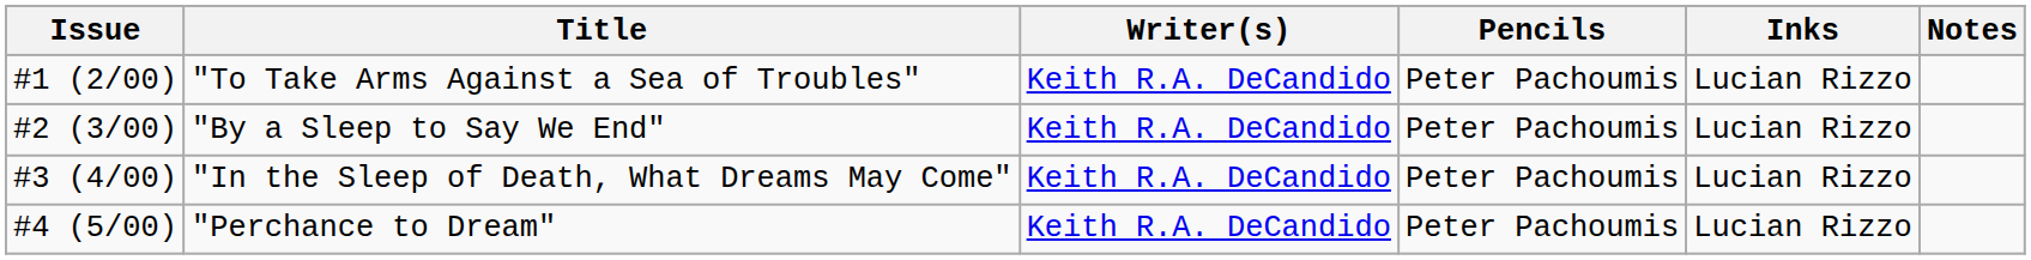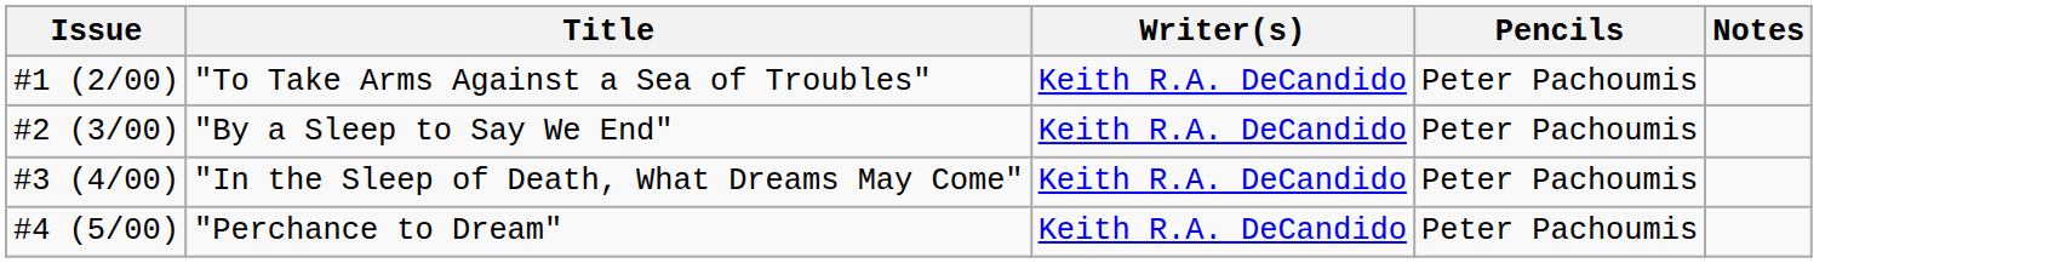- column: Inks | Lucian Rizzo | Lucian Rizzo | Lucian Rizzo | Lucian Rizzo
